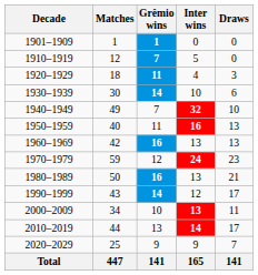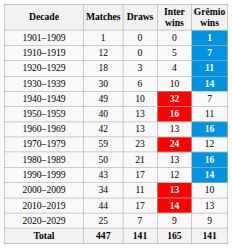columns swapped: Grêmio wins <-> Draws
